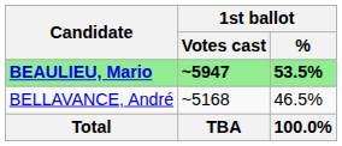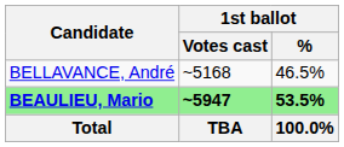rows swapped: BEAULIEU, Mario <-> BELLAVANCE, André
